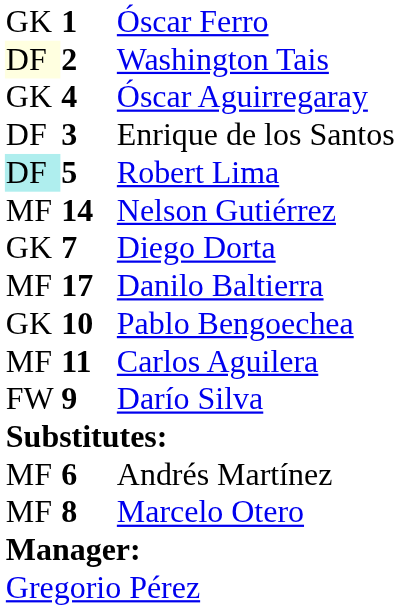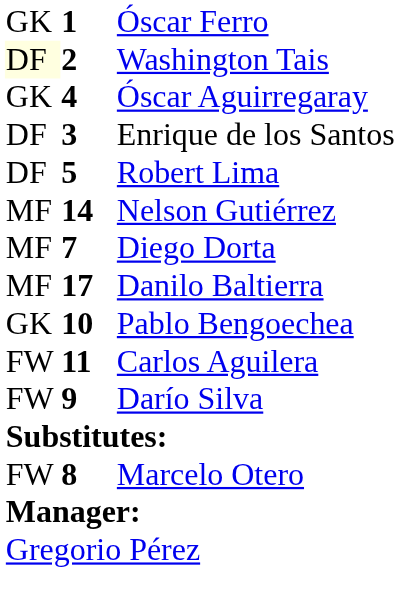Robert Lima | column 1: paleturquoise background -> no background
Diego Dorta | column 1: GK -> MF
Carlos Aguilera | column 1: MF -> FW
- row: MF | 6 | Andrés Martínez
Marcelo Otero | column 1: MF -> FW
